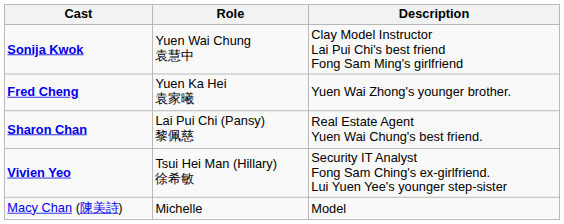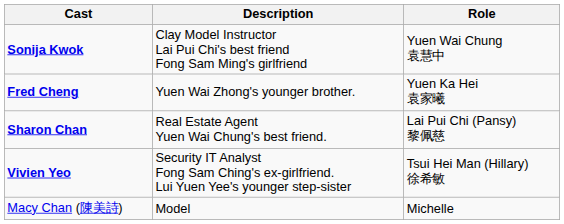columns swapped: Role <-> Description
